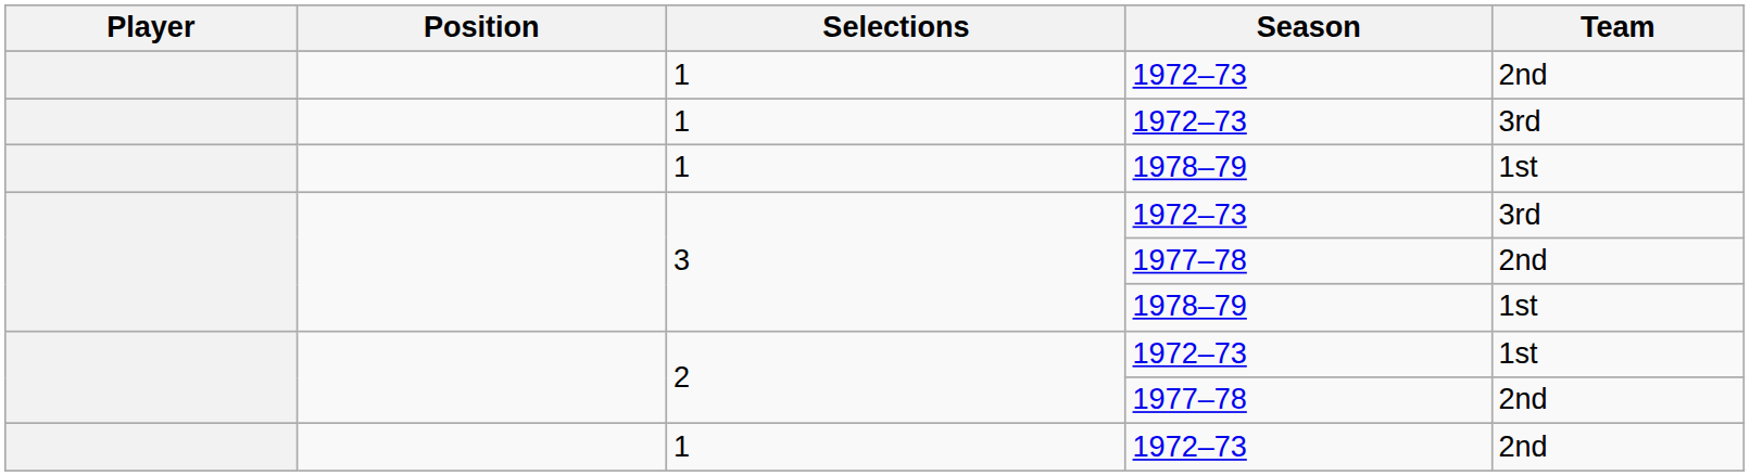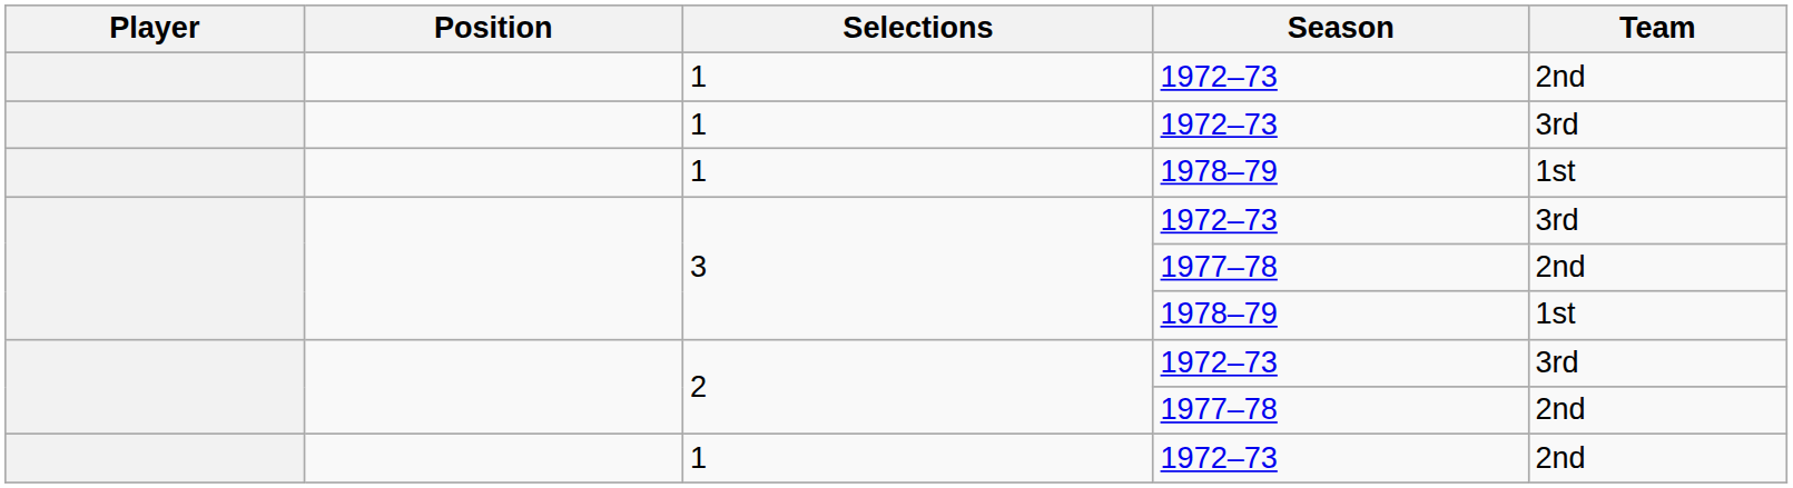2 / 1972–73 | Team: 1st -> 3rd
